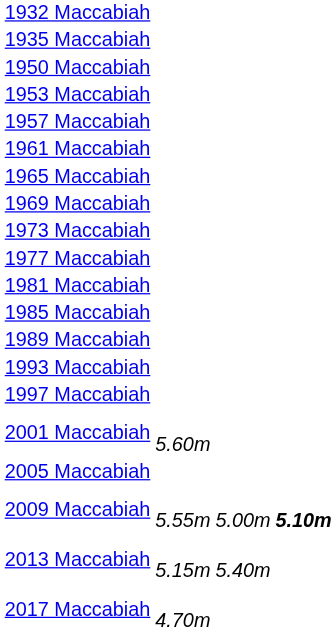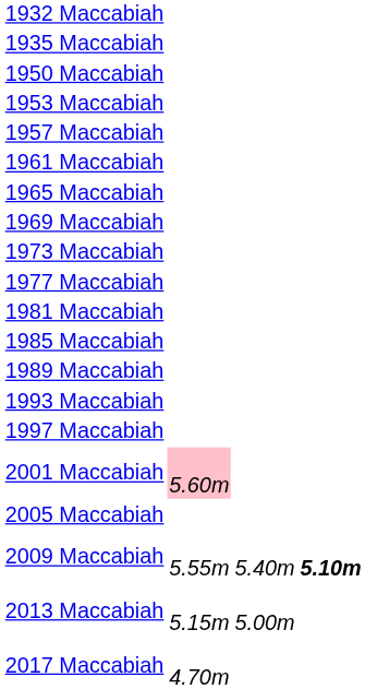2001 Maccabiah | column 2: no background -> pink background
2009 Maccabiah | column 3: 5.00m -> 5.40m
2013 Maccabiah | column 3: 5.40m -> 5.00m
